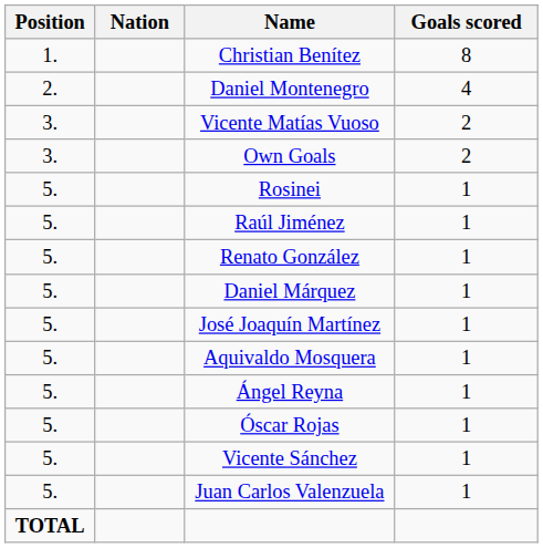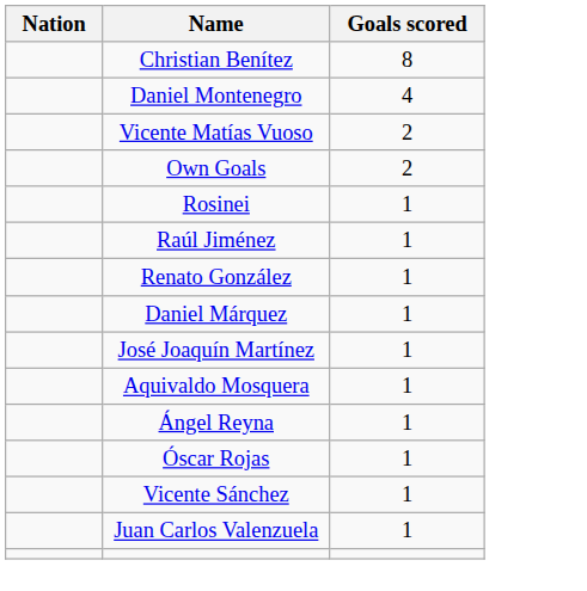- column: Position | 1. | 2. | 3. | 3. | 5. | 5. | 5. | 5. | 5. | 5. | 5. | 5. | 5. | 5. | TOTAL
